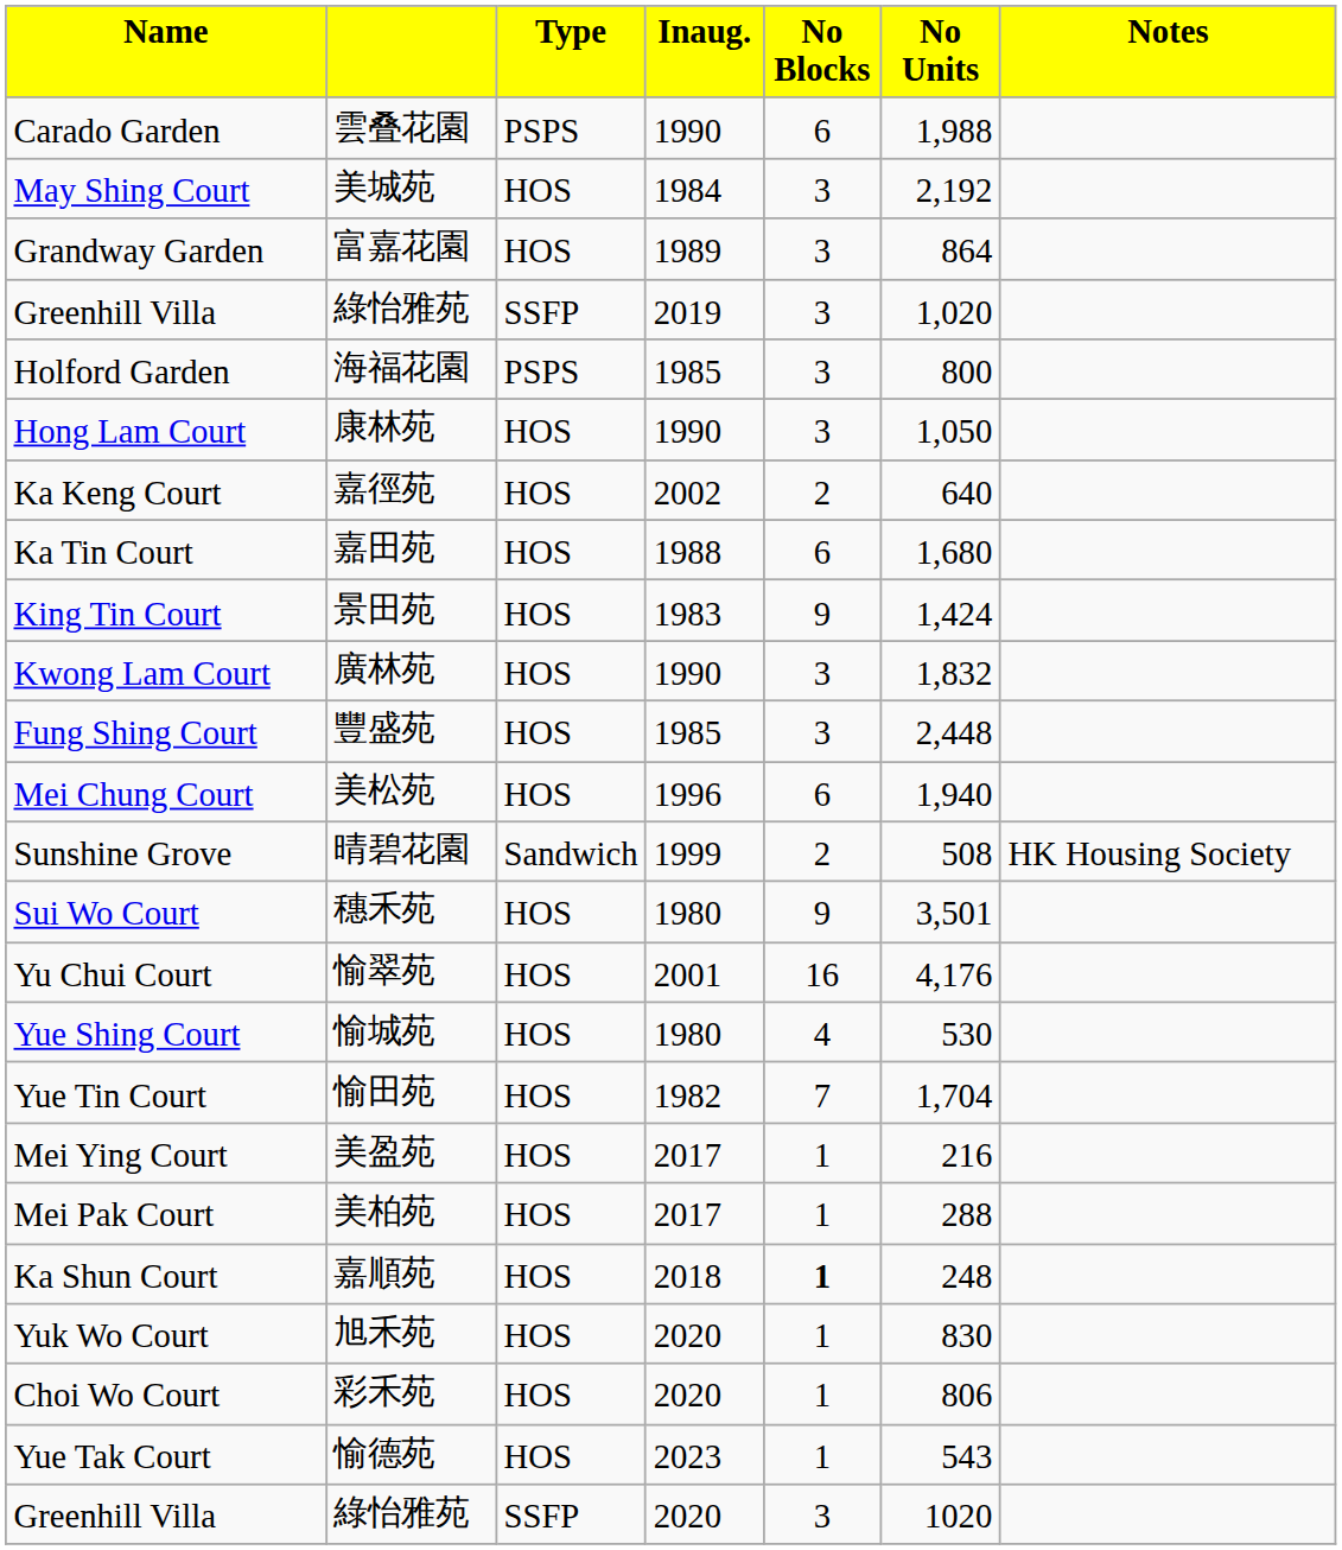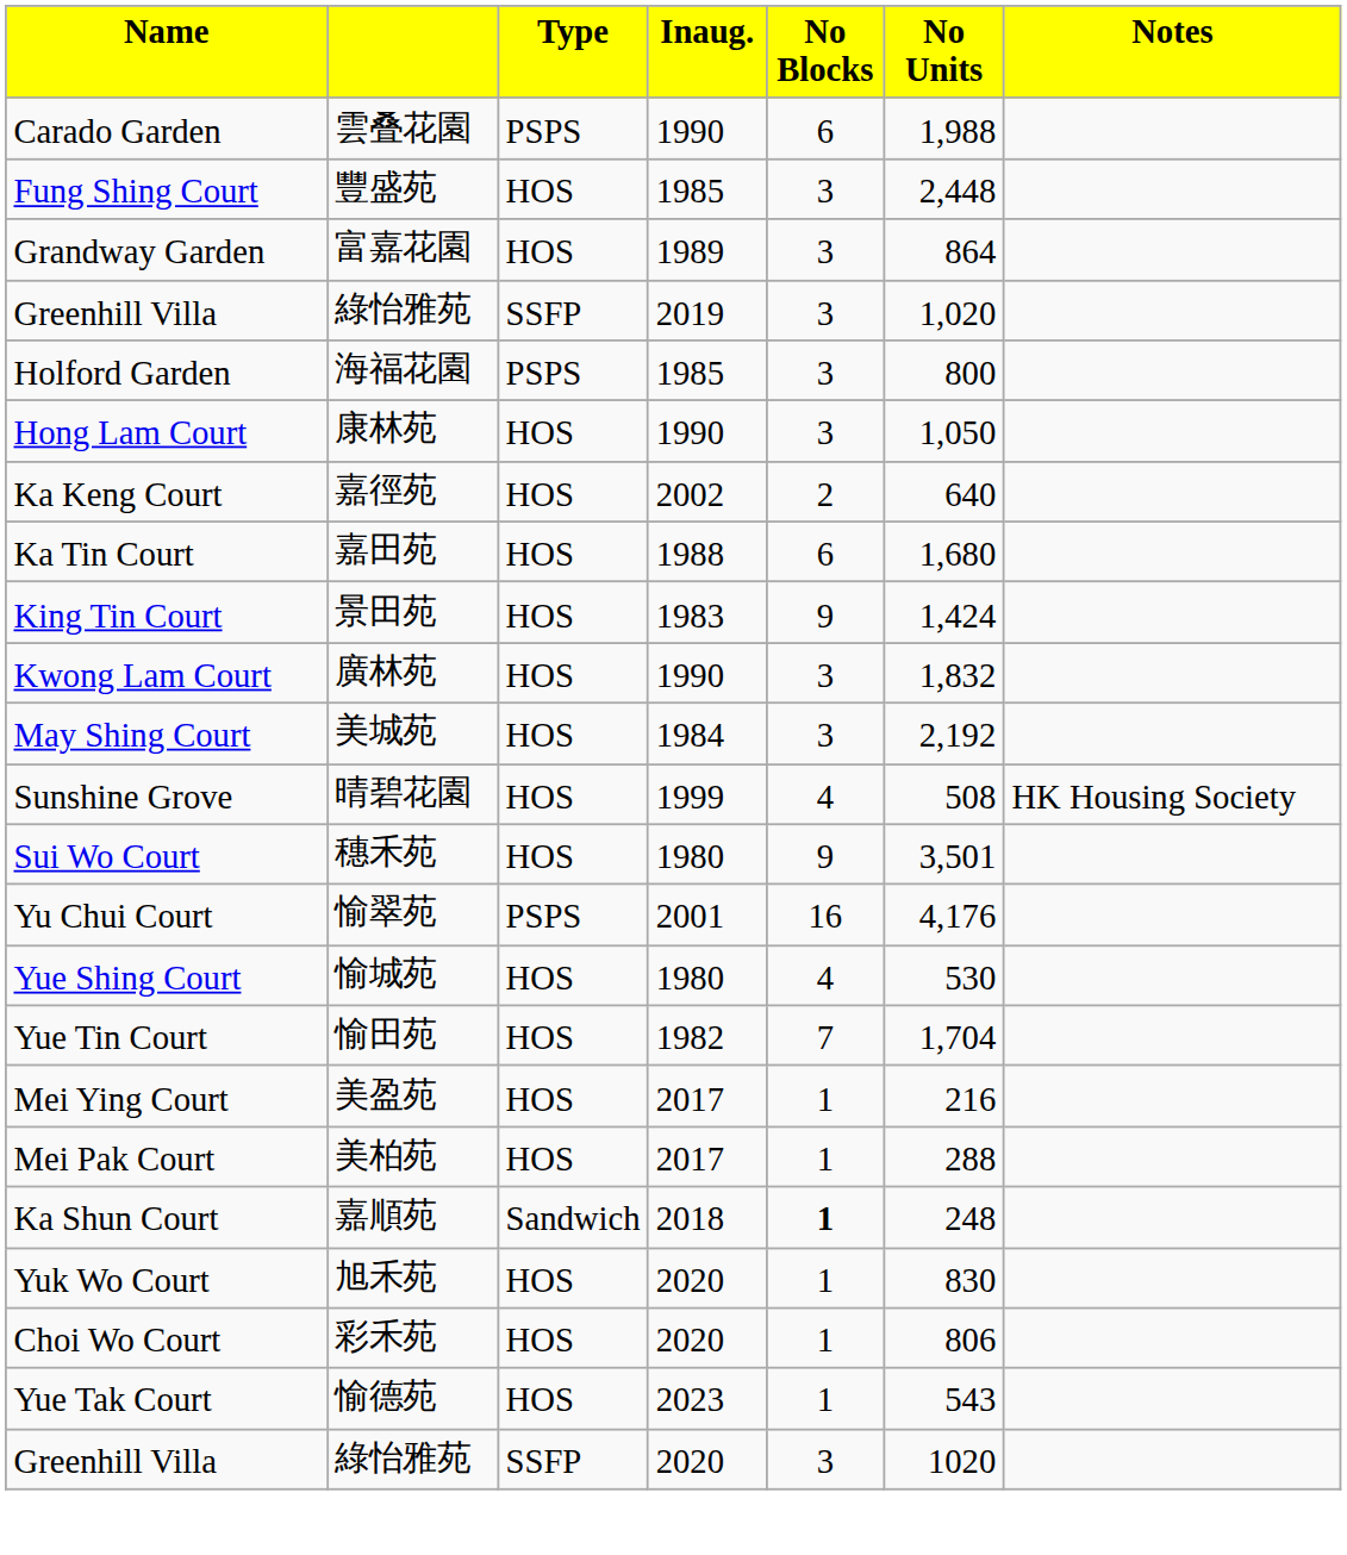rows swapped: Fung Shing Court <-> May Shing Court
- row: Mei Chung Court | 美松苑 | HOS | 1996 | 6 | 1,940
Sunshine Grove | column 3: Sandwich -> HOS
Sunshine Grove | column 5: 2 -> 4
Yu Chui Court | column 3: HOS -> PSPS
Ka Shun Court | column 3: HOS -> Sandwich
